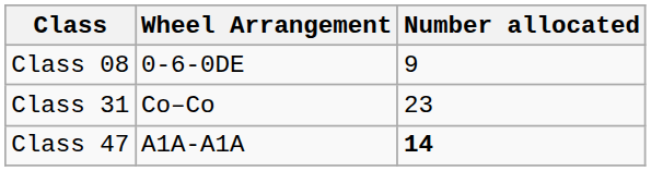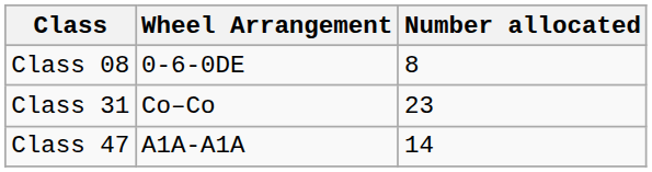Class 08 | Number allocated: 9 -> 8
Class 47 | Number allocated: bold -> normal
